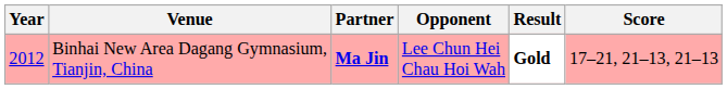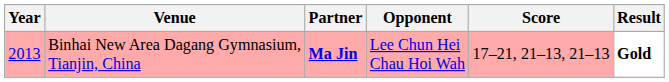columns swapped: Score <-> Result
Binhai New Area Dagang Gymnasium, Tianjin, China | Year: 2012 -> 2013
